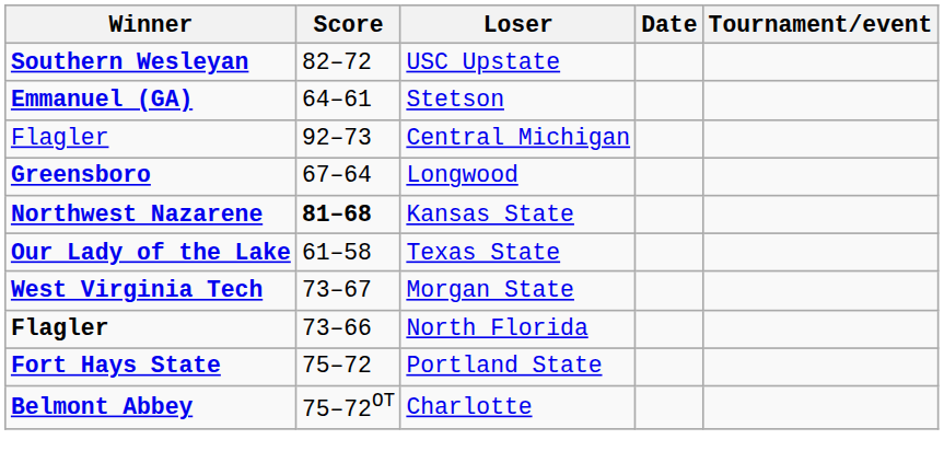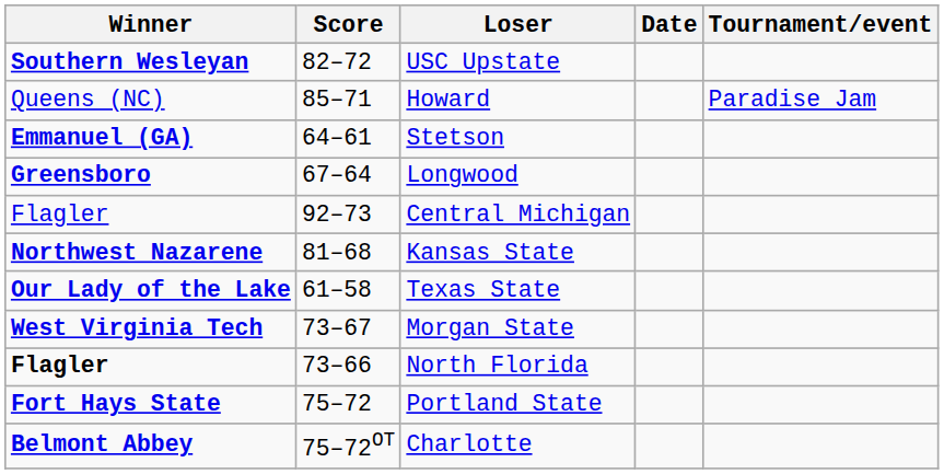+ row: Queens (NC) | 85–71 | Howard | Paradise Jam
rows swapped: Central Michigan <-> Longwood
Kansas State | Score: bold -> normal
